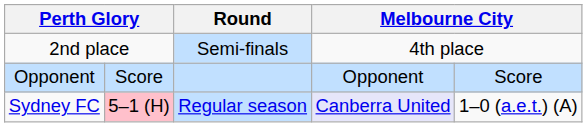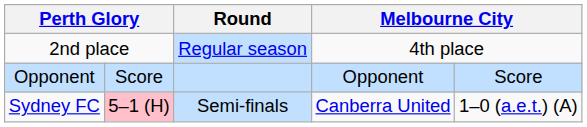2nd place | Round: Semi-finals -> Regular season
Sydney FC | Round: Regular season -> Semi-finals
Sydney FC | column 4: lavender background -> no background
